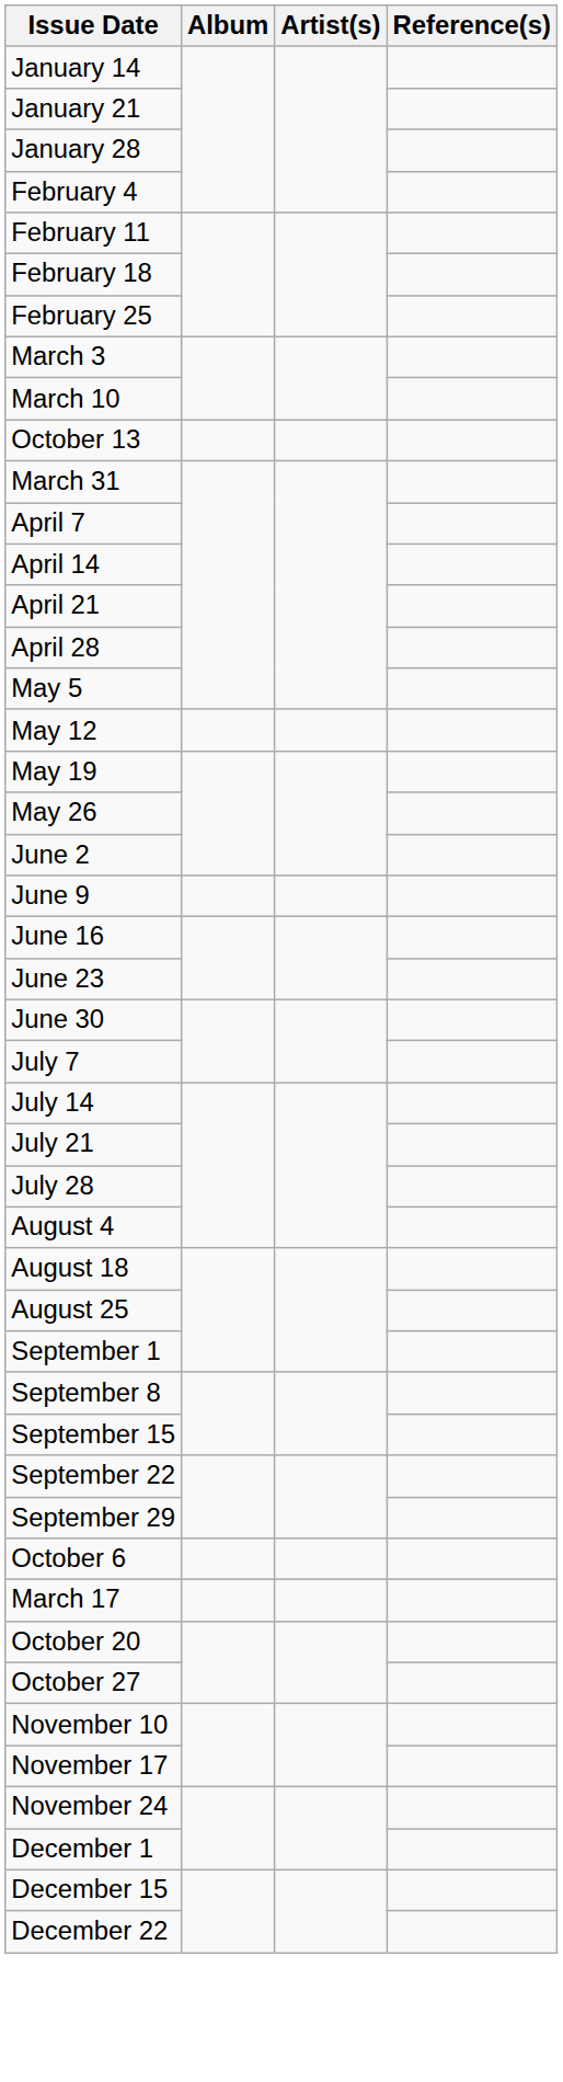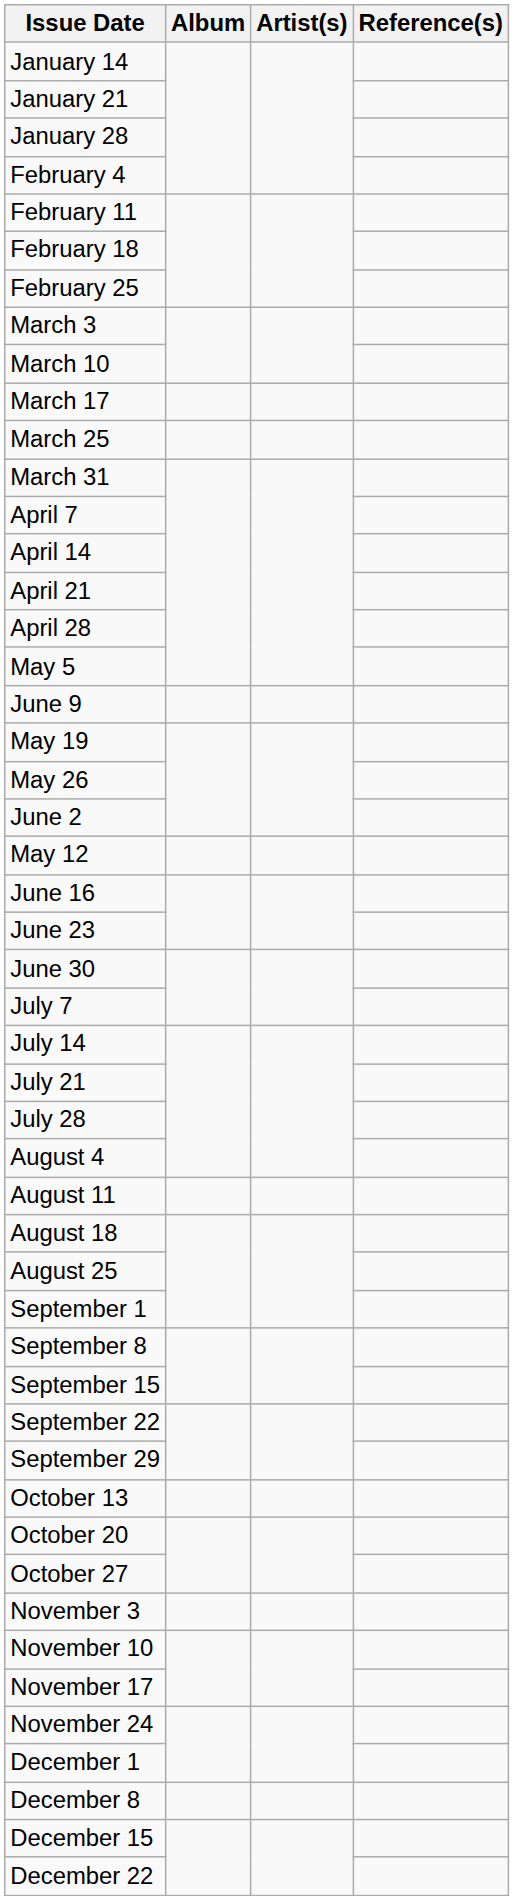rows swapped: March 17 <-> October 13
+ row: March 25
rows swapped: May 12 <-> June 9
+ row: August 11
- row: October 6
+ row: November 3
+ row: December 8
